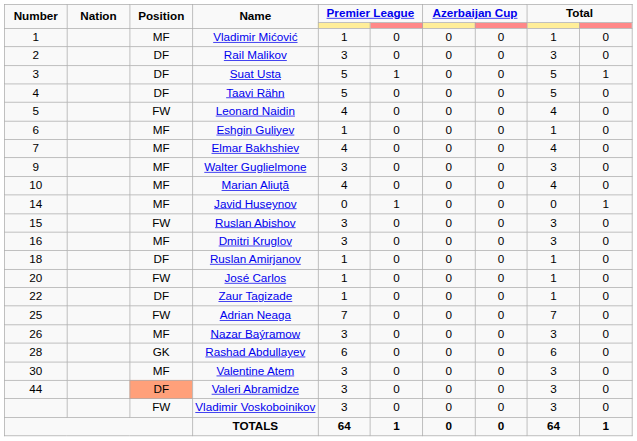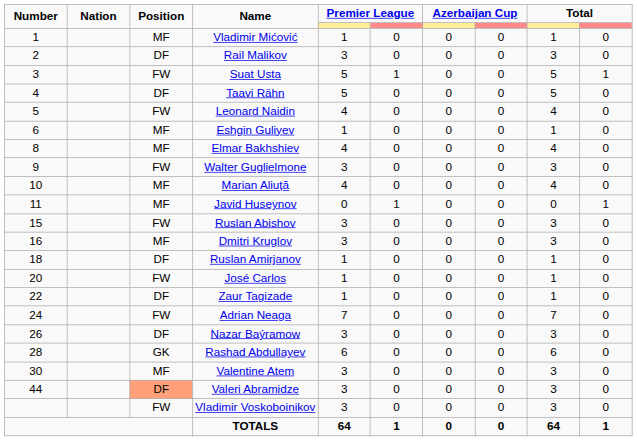Suat Usta | Position: DF -> FW
Elmar Bakhshiev | Number: 7 -> 8
Walter Guglielmone | Position: MF -> FW
Javid Huseynov | Number: 14 -> 11
Adrian Neaga | Number: 25 -> 24
Nazar Baýramow | Position: MF -> DF
